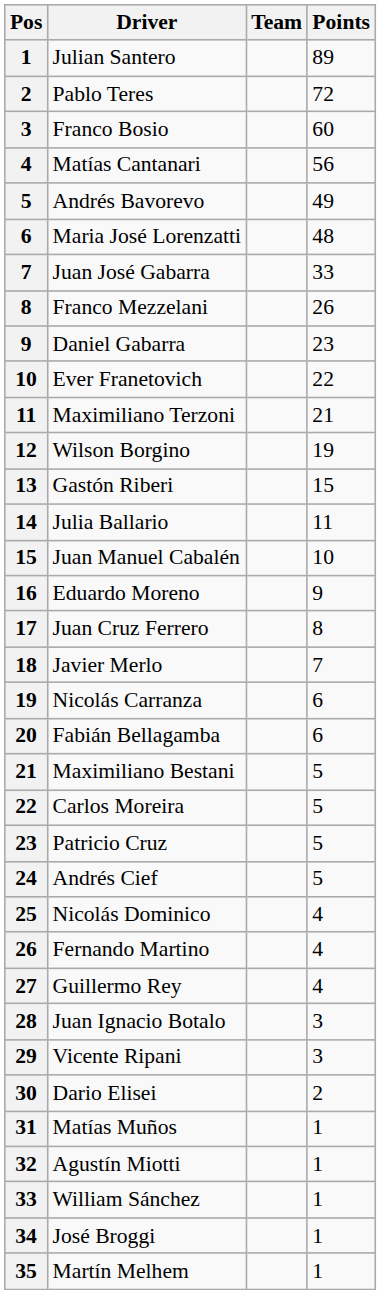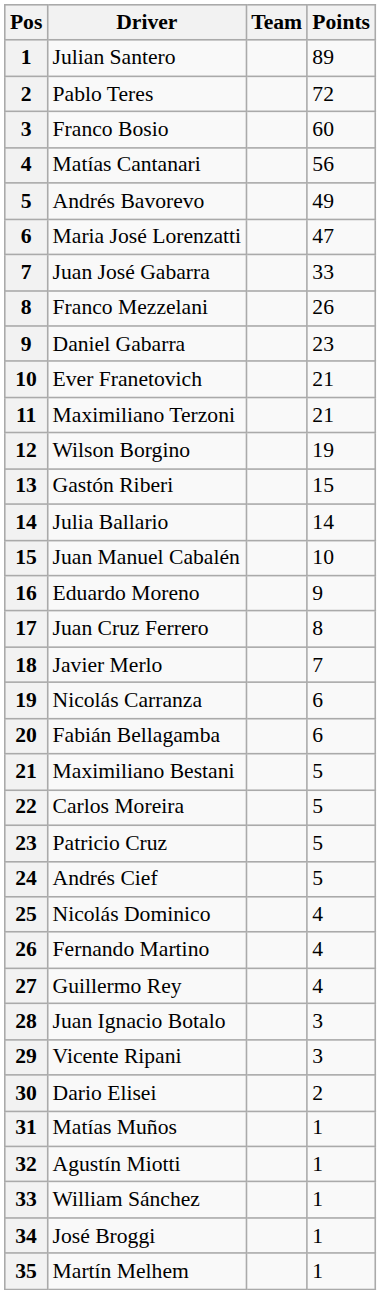Maria José Lorenzatti | Points: 48 -> 47
Ever Franetovich | Points: 22 -> 21
Julia Ballario | Points: 11 -> 14
